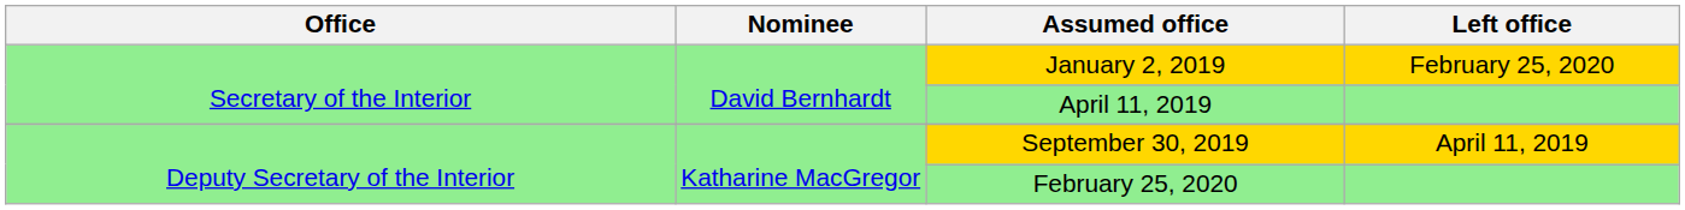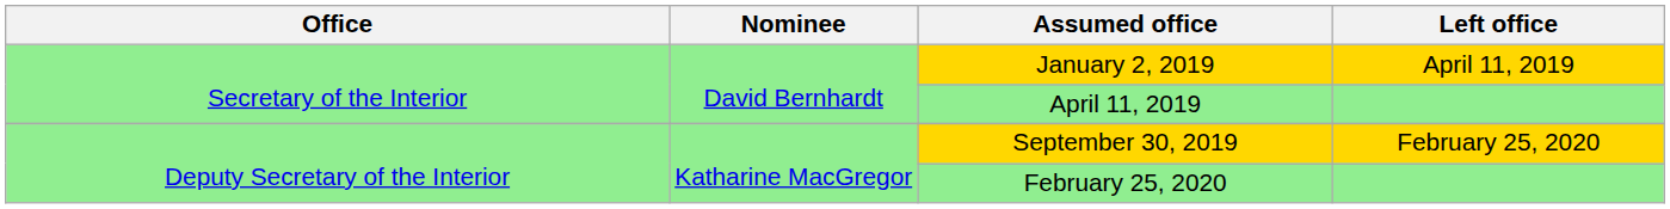January 2, 2019 | Left office: February 25, 2020 -> April 11, 2019
September 30, 2019 | Left office: April 11, 2019 -> February 25, 2020
